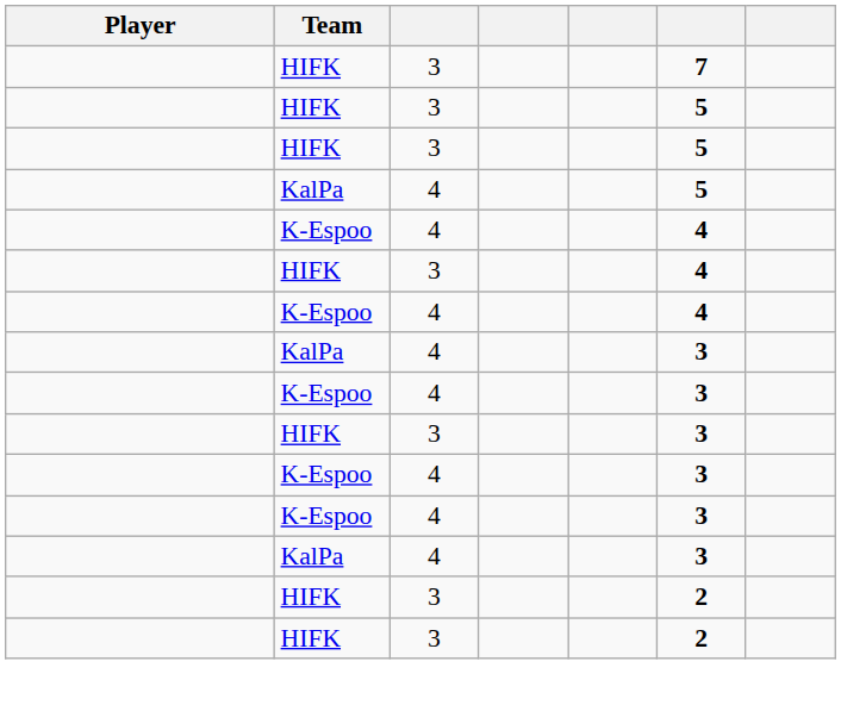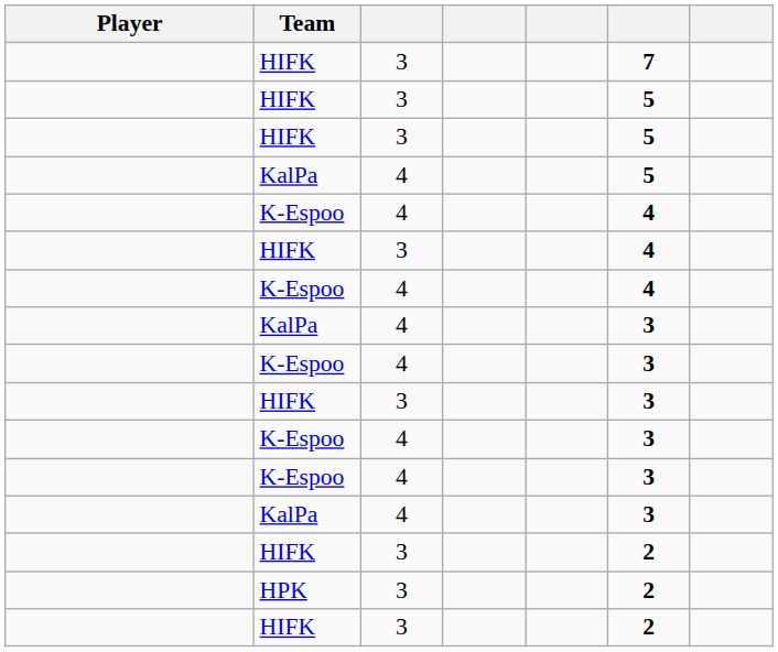+ row: HPK | 3 | 2
